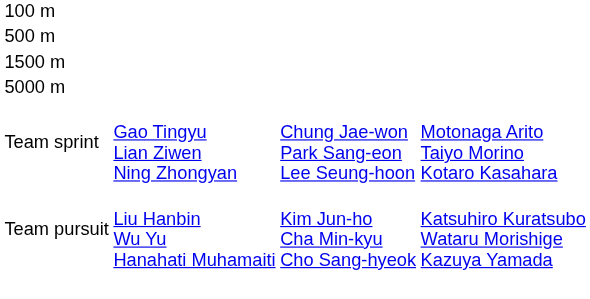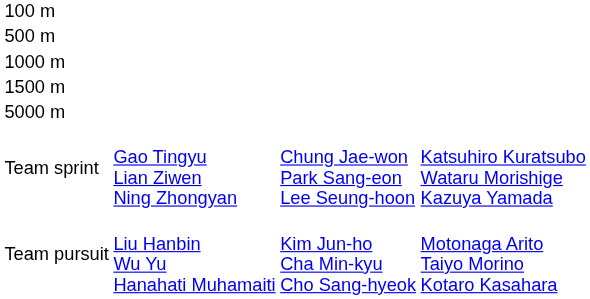+ row: 1000 m
Team sprint | column 4: Motonaga Arito Taiyo Morino Kotaro Kasahara -> Katsuhiro Kuratsubo Wataru Morishige Kazuya Yamada
Team pursuit | column 4: Katsuhiro Kuratsubo Wataru Morishige Kazuya Yamada -> Motonaga Arito Taiyo Morino Kotaro Kasahara
